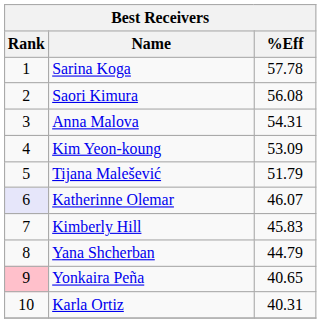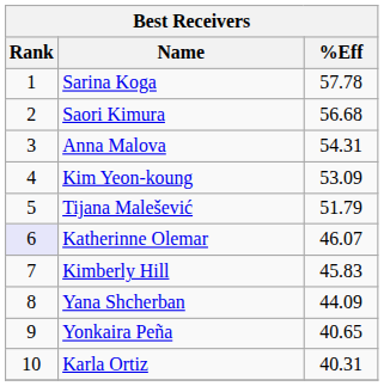Saori Kimura | %Eff: 56.08 -> 56.68
Yana Shcherban | %Eff: 44.79 -> 44.09
Yonkaira Peña | Rank: pink background -> no background
